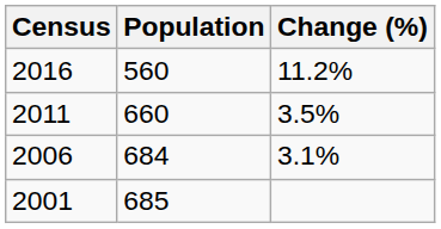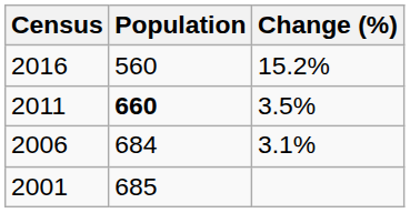2016 | Change (%): 11.2% -> 15.2%
2011 | Population: normal -> bold
